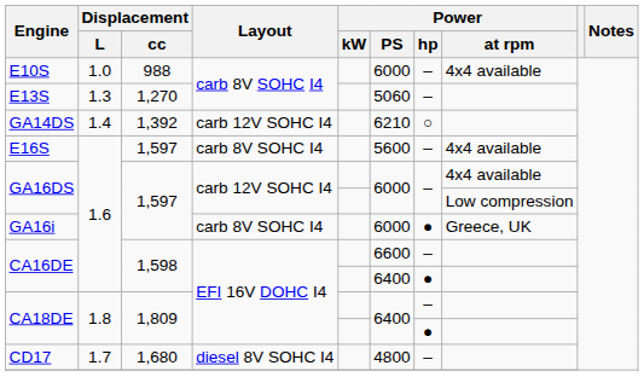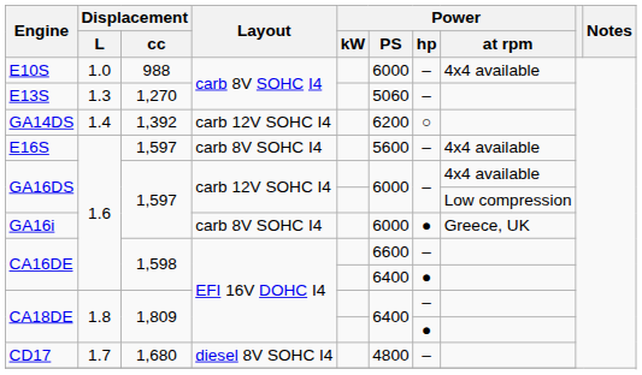GA14DS | Power / PS: 6210 -> 6200
